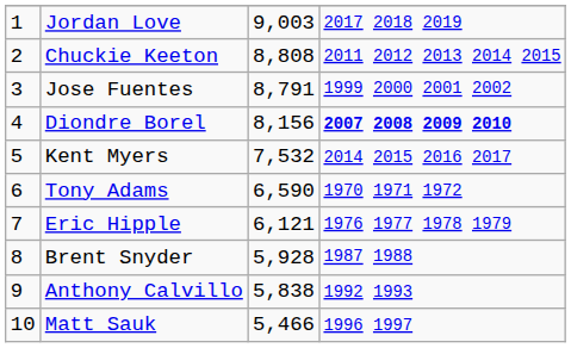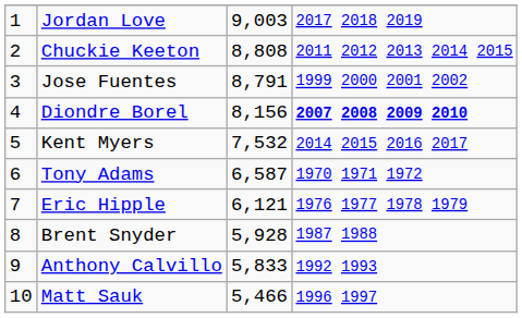Tony Adams | column 3: 6,590 -> 6,587
Anthony Calvillo | column 3: 5,838 -> 5,833
